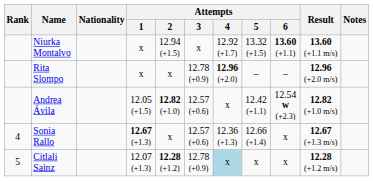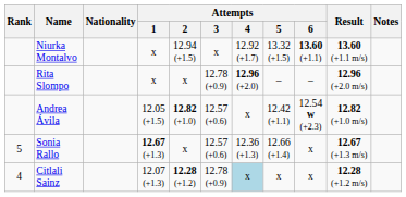Sonia Rallo | Rank: 4 -> 5
Citlali Sainz | Rank: 5 -> 4
